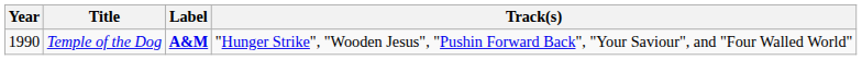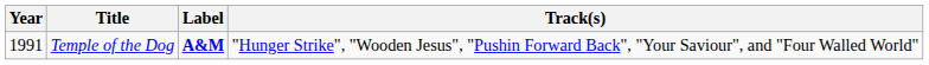Temple of the Dog | Year: 1990 -> 1991
